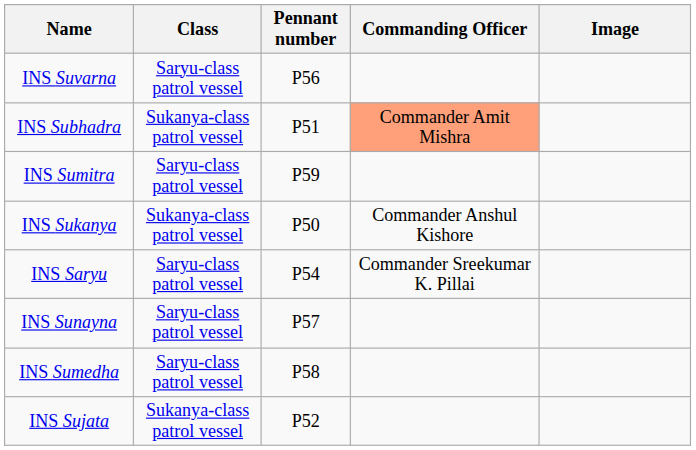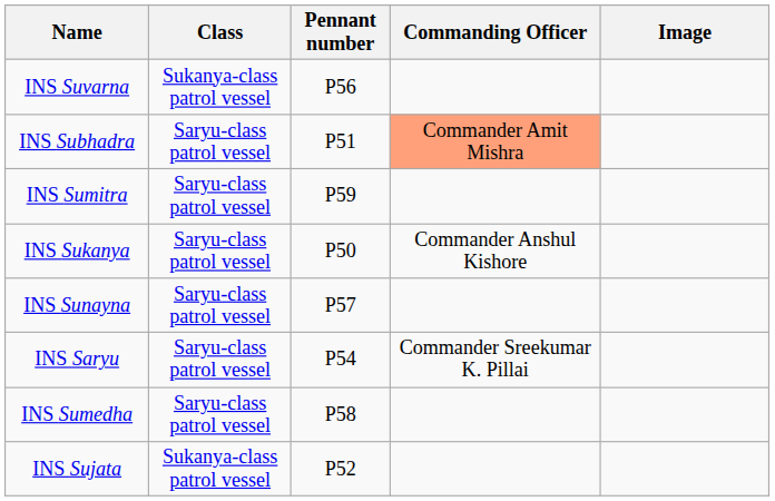INS Suvarna | Class: Saryu-class patrol vessel -> Sukanya-class patrol vessel
INS Subhadra | Class: Sukanya-class patrol vessel -> Saryu-class patrol vessel
INS Sukanya | Class: Sukanya-class patrol vessel -> Saryu-class patrol vessel
rows swapped: INS Saryu <-> INS Sunayna
